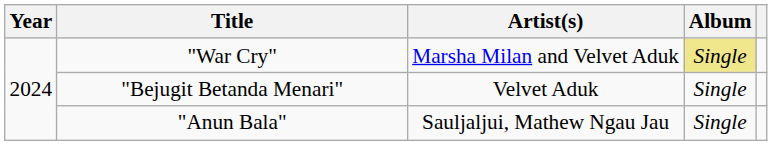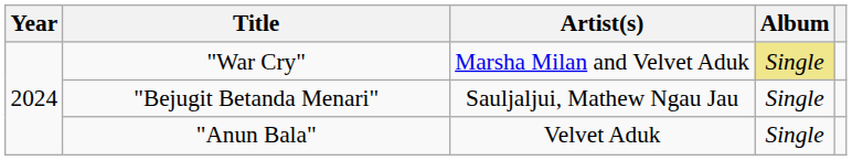"Bejugit Betanda Menari" | Artist(s): Velvet Aduk -> Sauljaljui, Mathew Ngau Jau
"Anun Bala" | Artist(s): Sauljaljui, Mathew Ngau Jau -> Velvet Aduk
